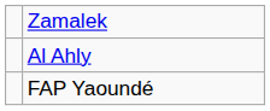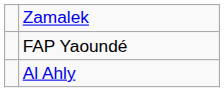rows swapped: Al Ahly <-> FAP Yaoundé
